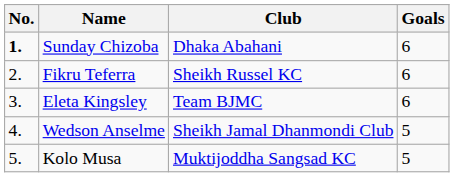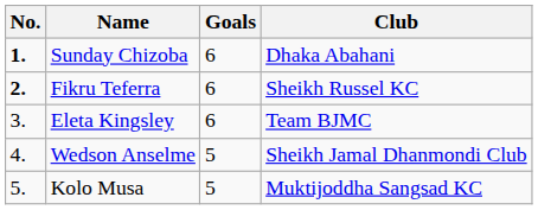columns swapped: Club <-> Goals
Fikru Teferra | No.: normal -> bold
